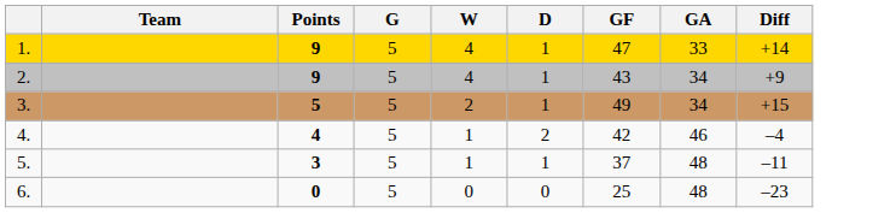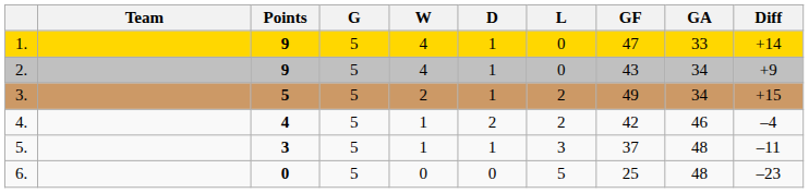+ column: L | 0 | 0 | 2 | 2 | 3 | 5
